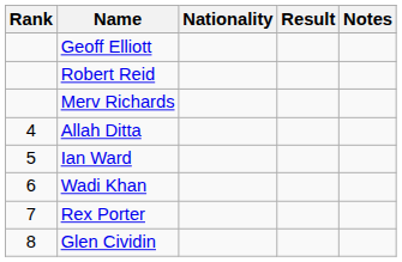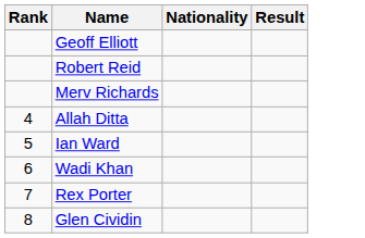- column: Notes
